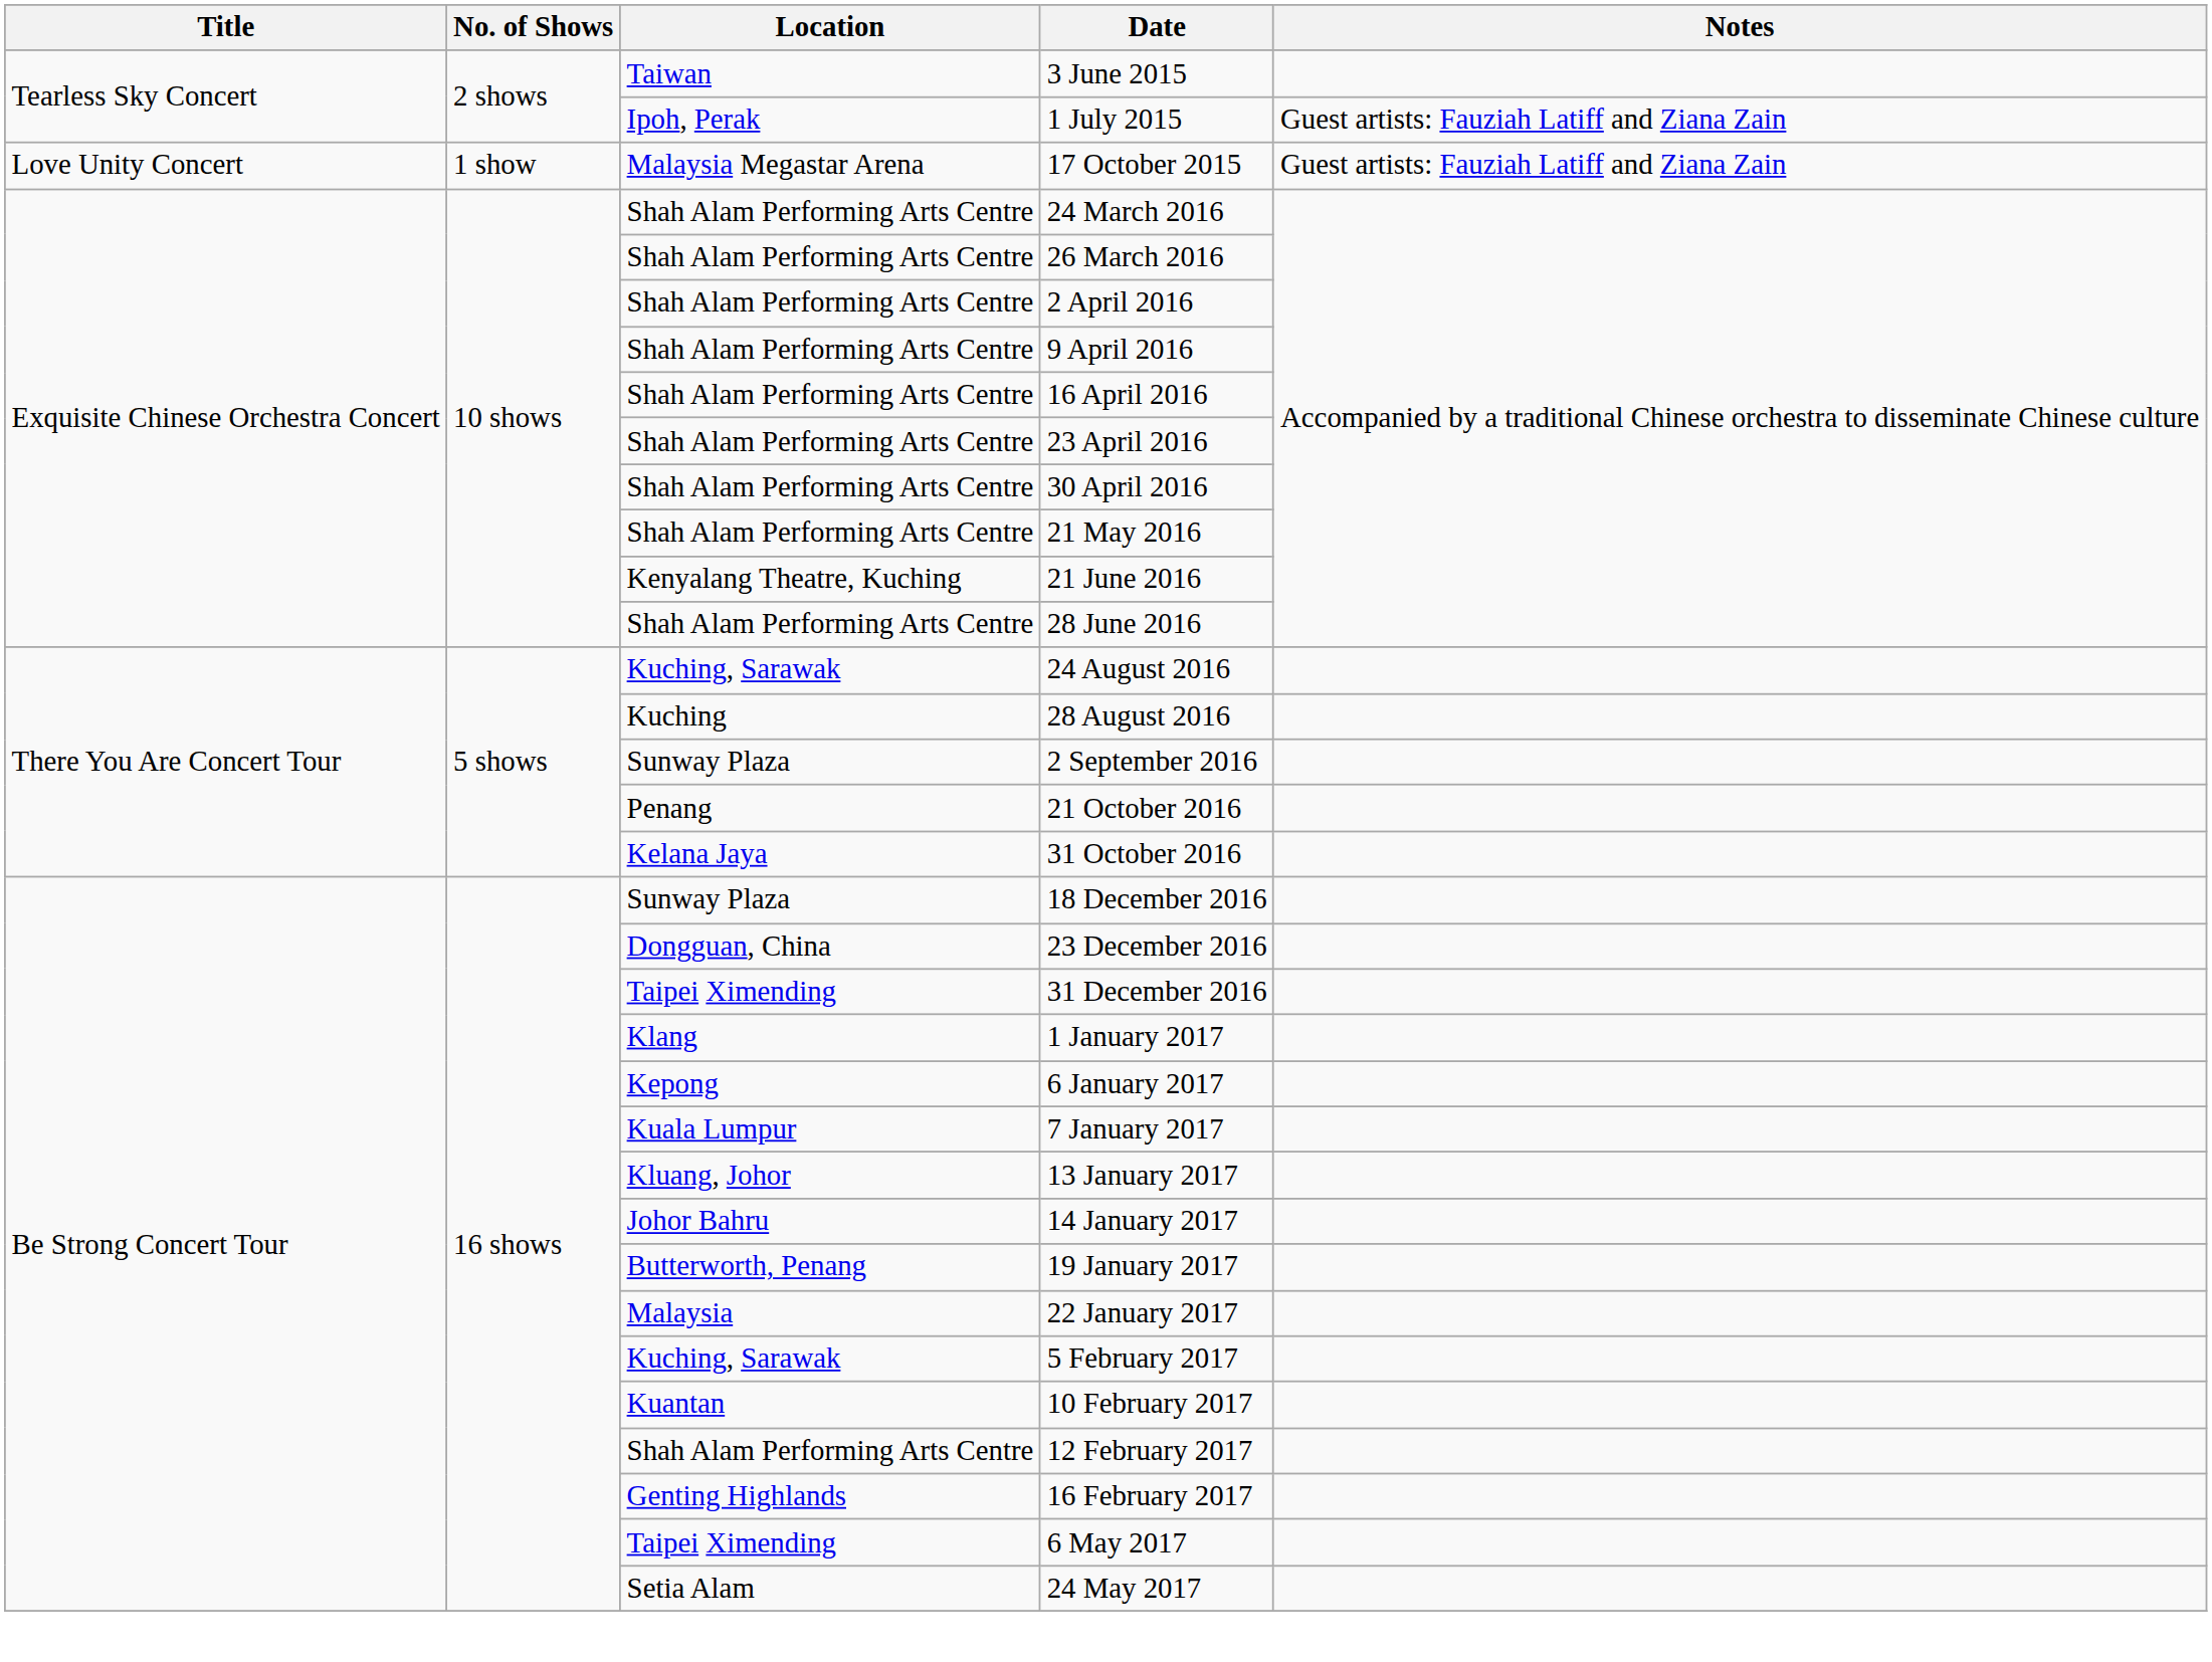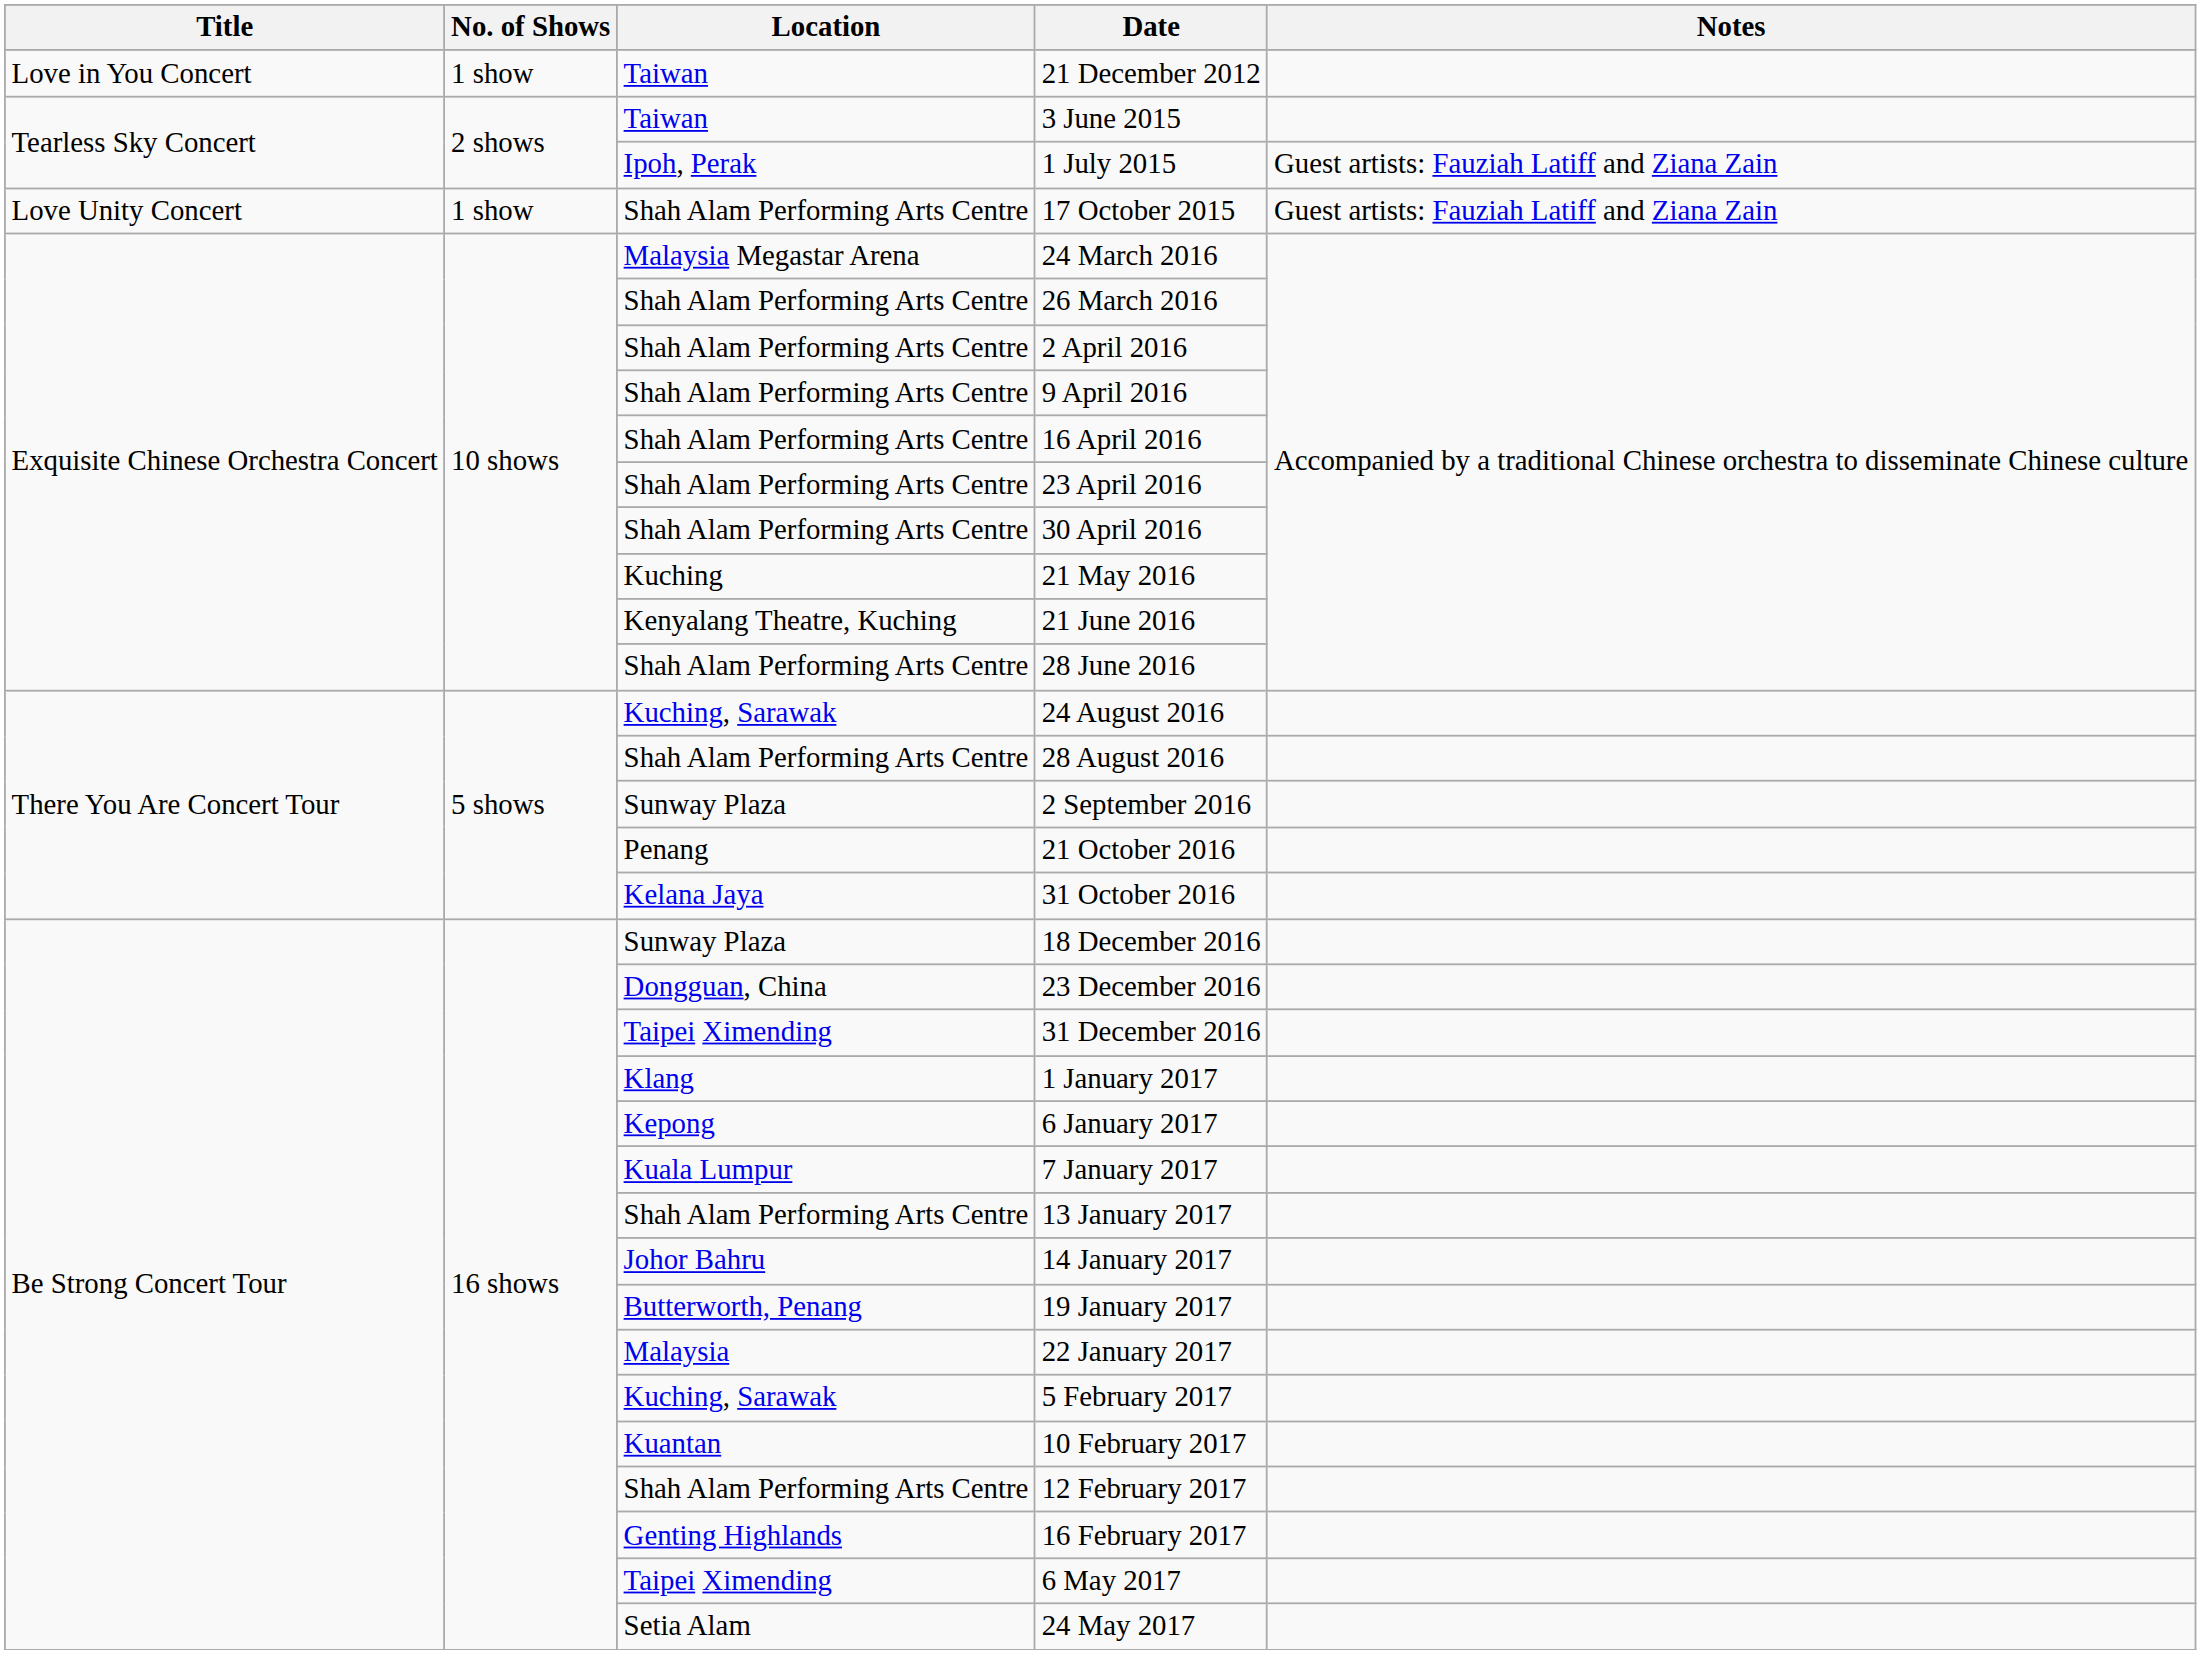+ row: Love in You Concert | 1 show | Taiwan | 21 December 2012
17 October 2015 | Location: Malaysia Megastar Arena -> Shah Alam Performing Arts Centre
24 March 2016 | Location: Shah Alam Performing Arts Centre -> Malaysia Megastar Arena
21 May 2016 | Location: Shah Alam Performing Arts Centre -> Kuching
28 August 2016 | Location: Kuching -> Shah Alam Performing Arts Centre
13 January 2017 | Location: Kluang, Johor -> Shah Alam Performing Arts Centre
